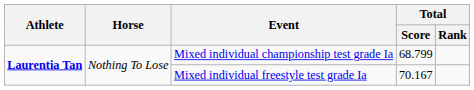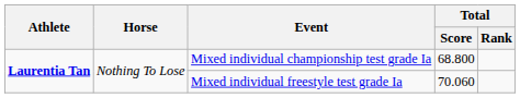Mixed individual championship test grade Ia | Total / Score: 68.799 -> 68.800
Mixed individual freestyle test grade Ia | Total / Score: 70.167 -> 70.060
